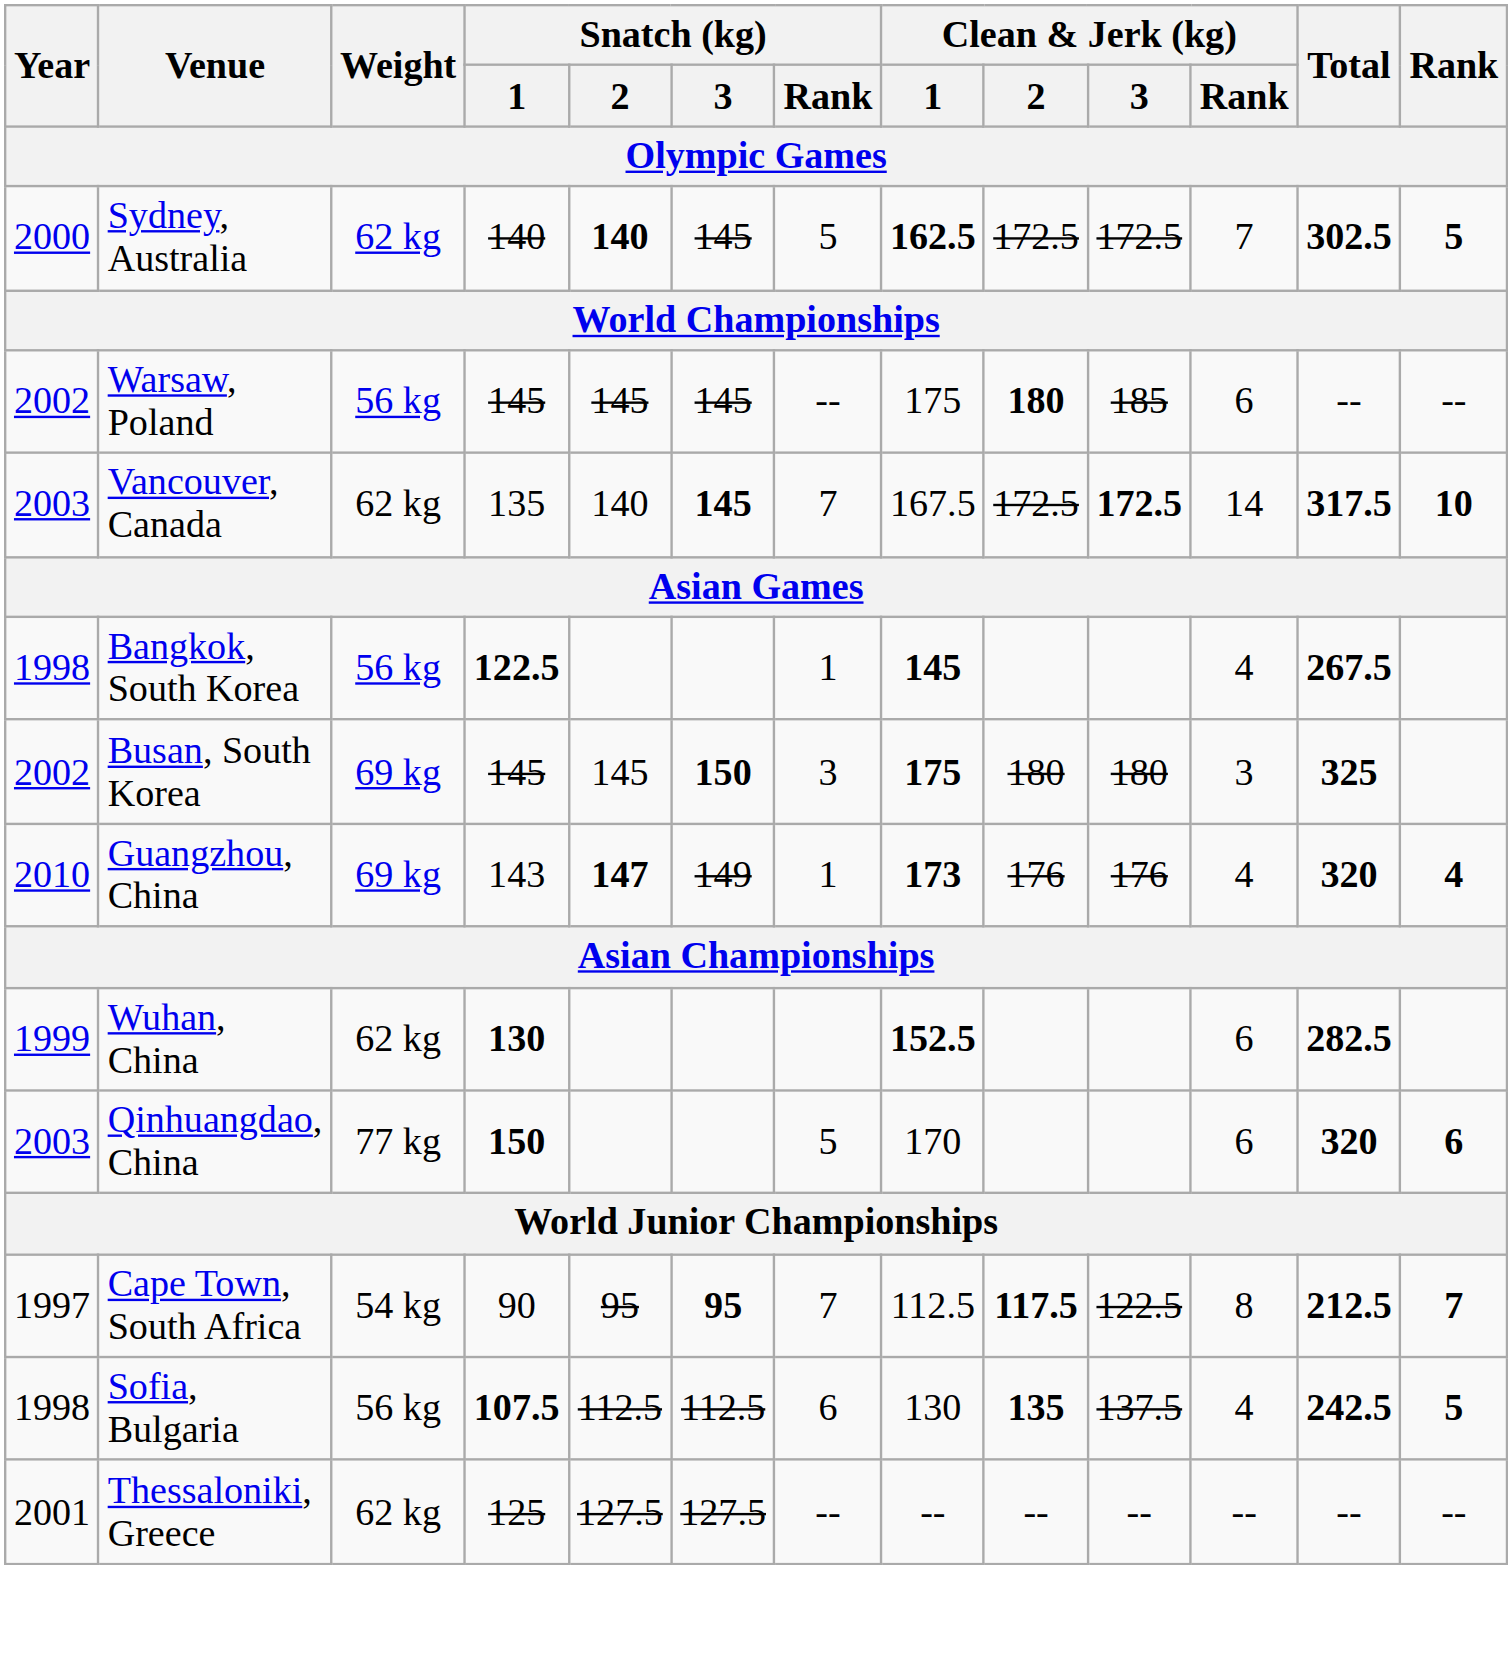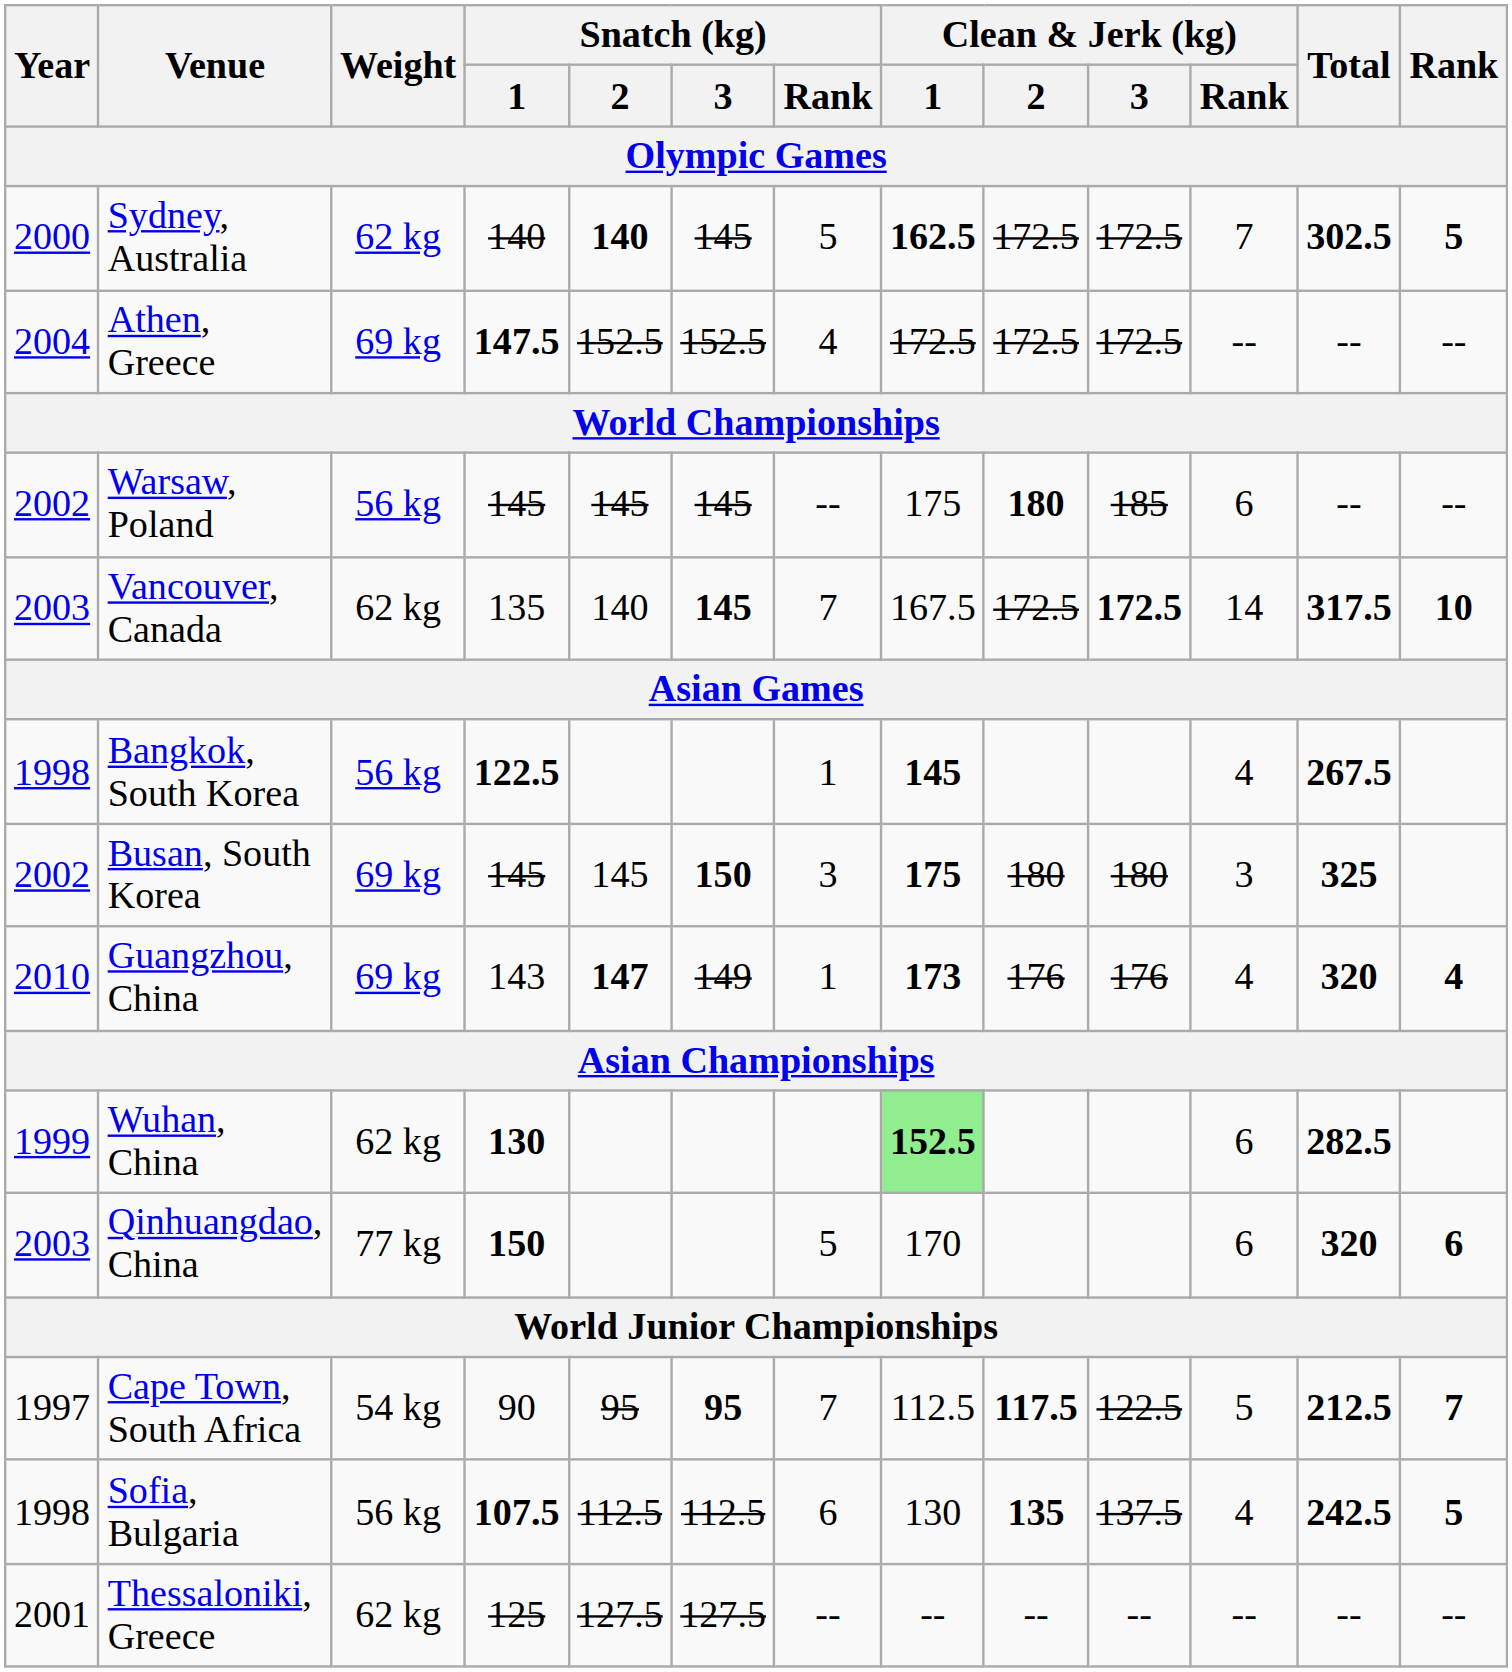+ row: 2004 | Athen, Greece | 69 kg | 147.5 | 152.5 | 152.5 | 4 | 172.5 | 172.5 | 172.5 | -- | -- | --
Wuhan, China | Clean & Jerk (kg) / 1: no background -> lightgreen background
Cape Town, South Africa | Clean & Jerk (kg) / Rank: 8 -> 5
